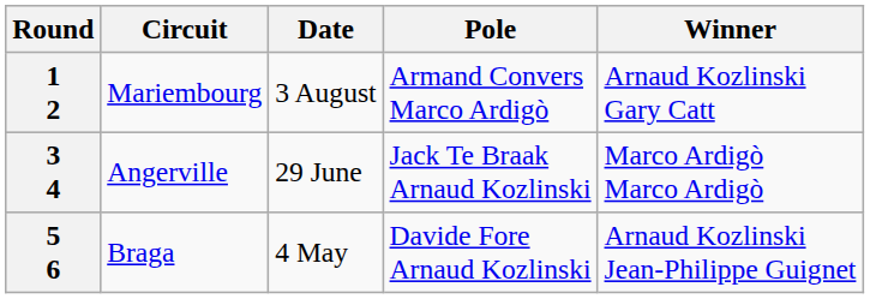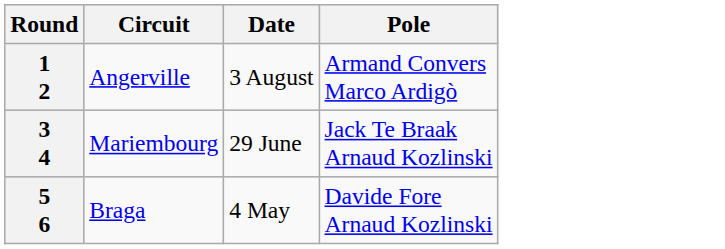- column: Winner | Arnaud Kozlinski Gary Catt | Marco Ardigò Marco Ardigò | Arnaud Kozlinski Jean-Philippe Guignet
1 2 | Circuit: Mariembourg -> Angerville
3 4 | Circuit: Angerville -> Mariembourg
